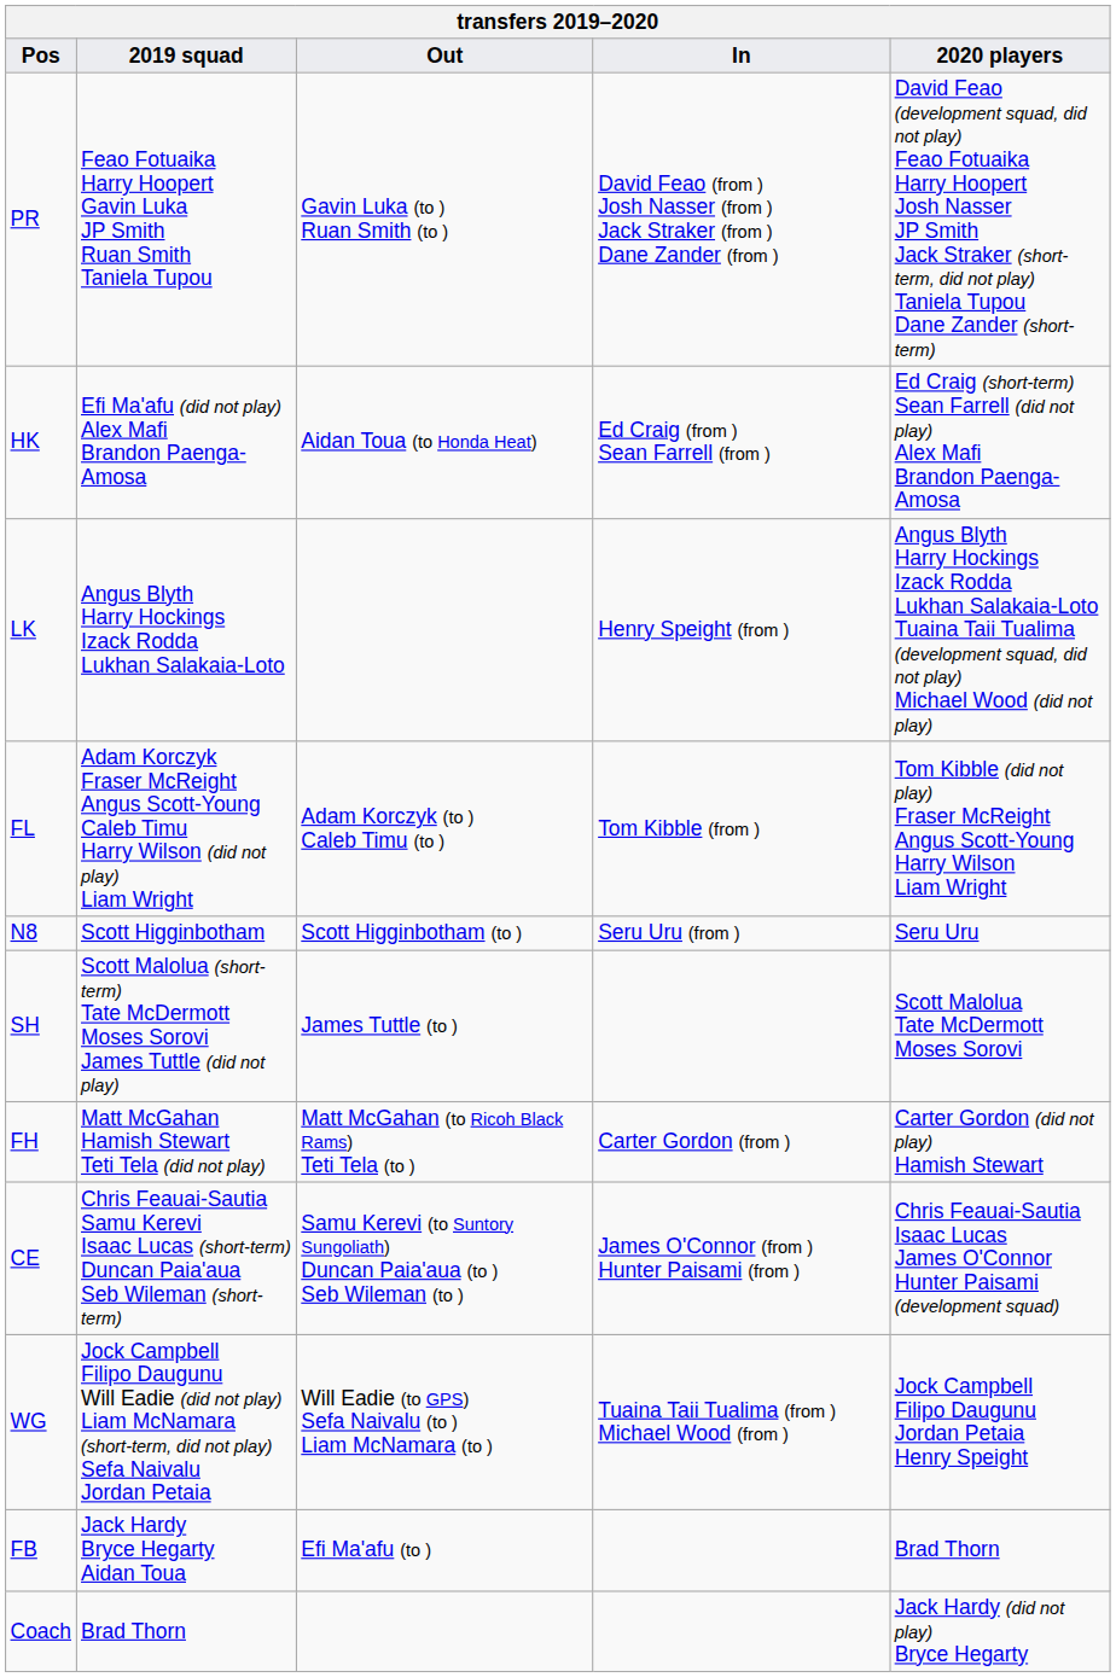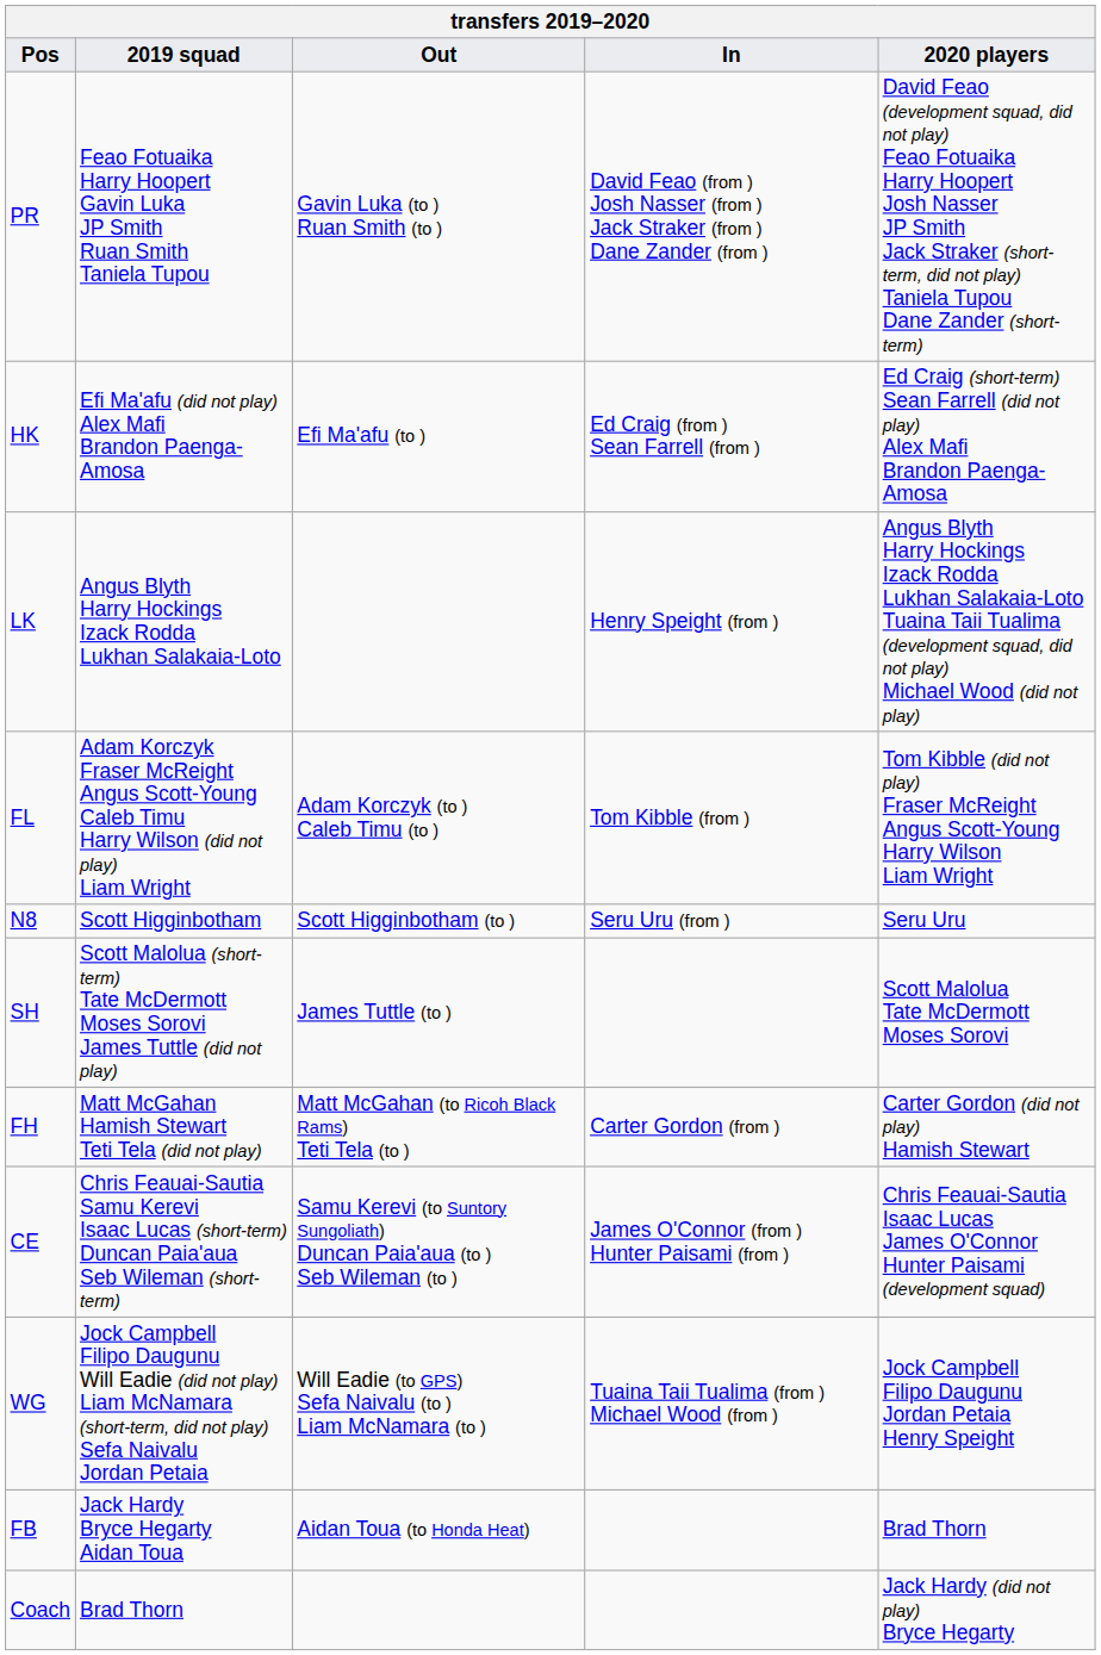HK | Out: Aidan Toua (to Honda Heat) -> Efi Ma'afu (to )
FB | Out: Efi Ma'afu (to ) -> Aidan Toua (to Honda Heat)
